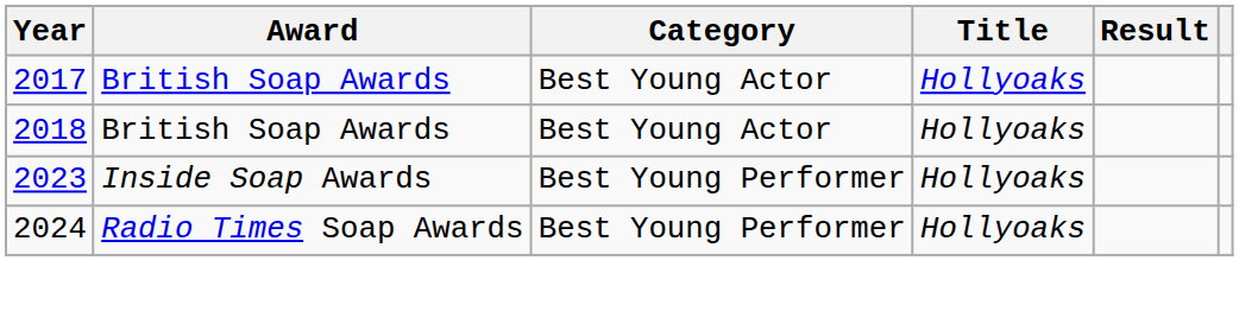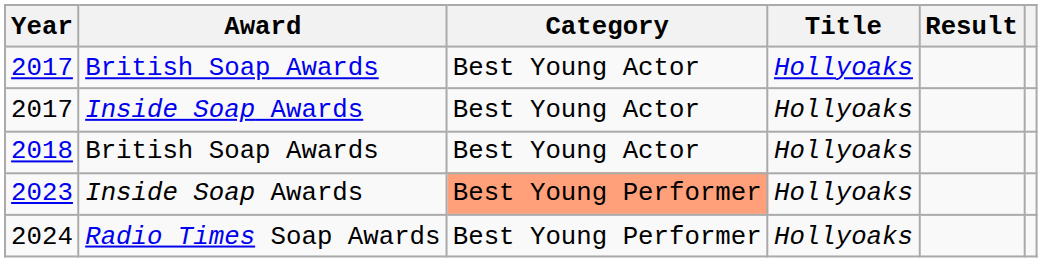+ row: 2017 | Inside Soap Awards | Best Young Actor | Hollyoaks
2023 | Category: no background -> lightsalmon background
